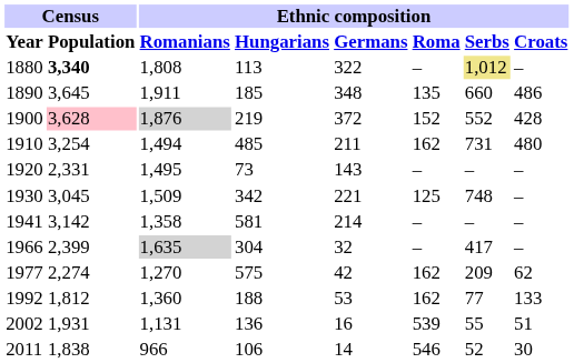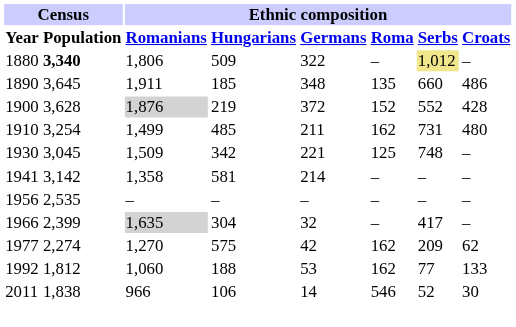1880 | Ethnic composition / Romanians: 1,808 -> 1,806
1880 | Ethnic composition / Hungarians: 113 -> 509
1900 | Census / Population: pink background -> no background
1910 | Ethnic composition / Romanians: 1,494 -> 1,499
- row: 1920 | 2,331 | 1,495 | 73 | 143 | – | – | –
+ row: 1956 | 2,535 | – | – | – | – | – | –
1992 | Ethnic composition / Romanians: 1,360 -> 1,060
- row: 2002 | 1,931 | 1,131 | 136 | 16 | 539 | 55 | 51
